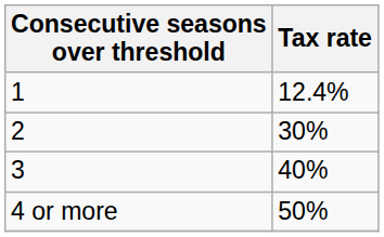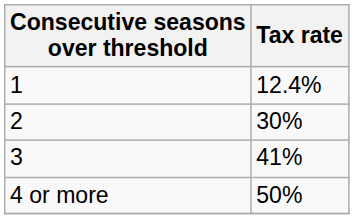3 | Tax rate: 40% -> 41%
